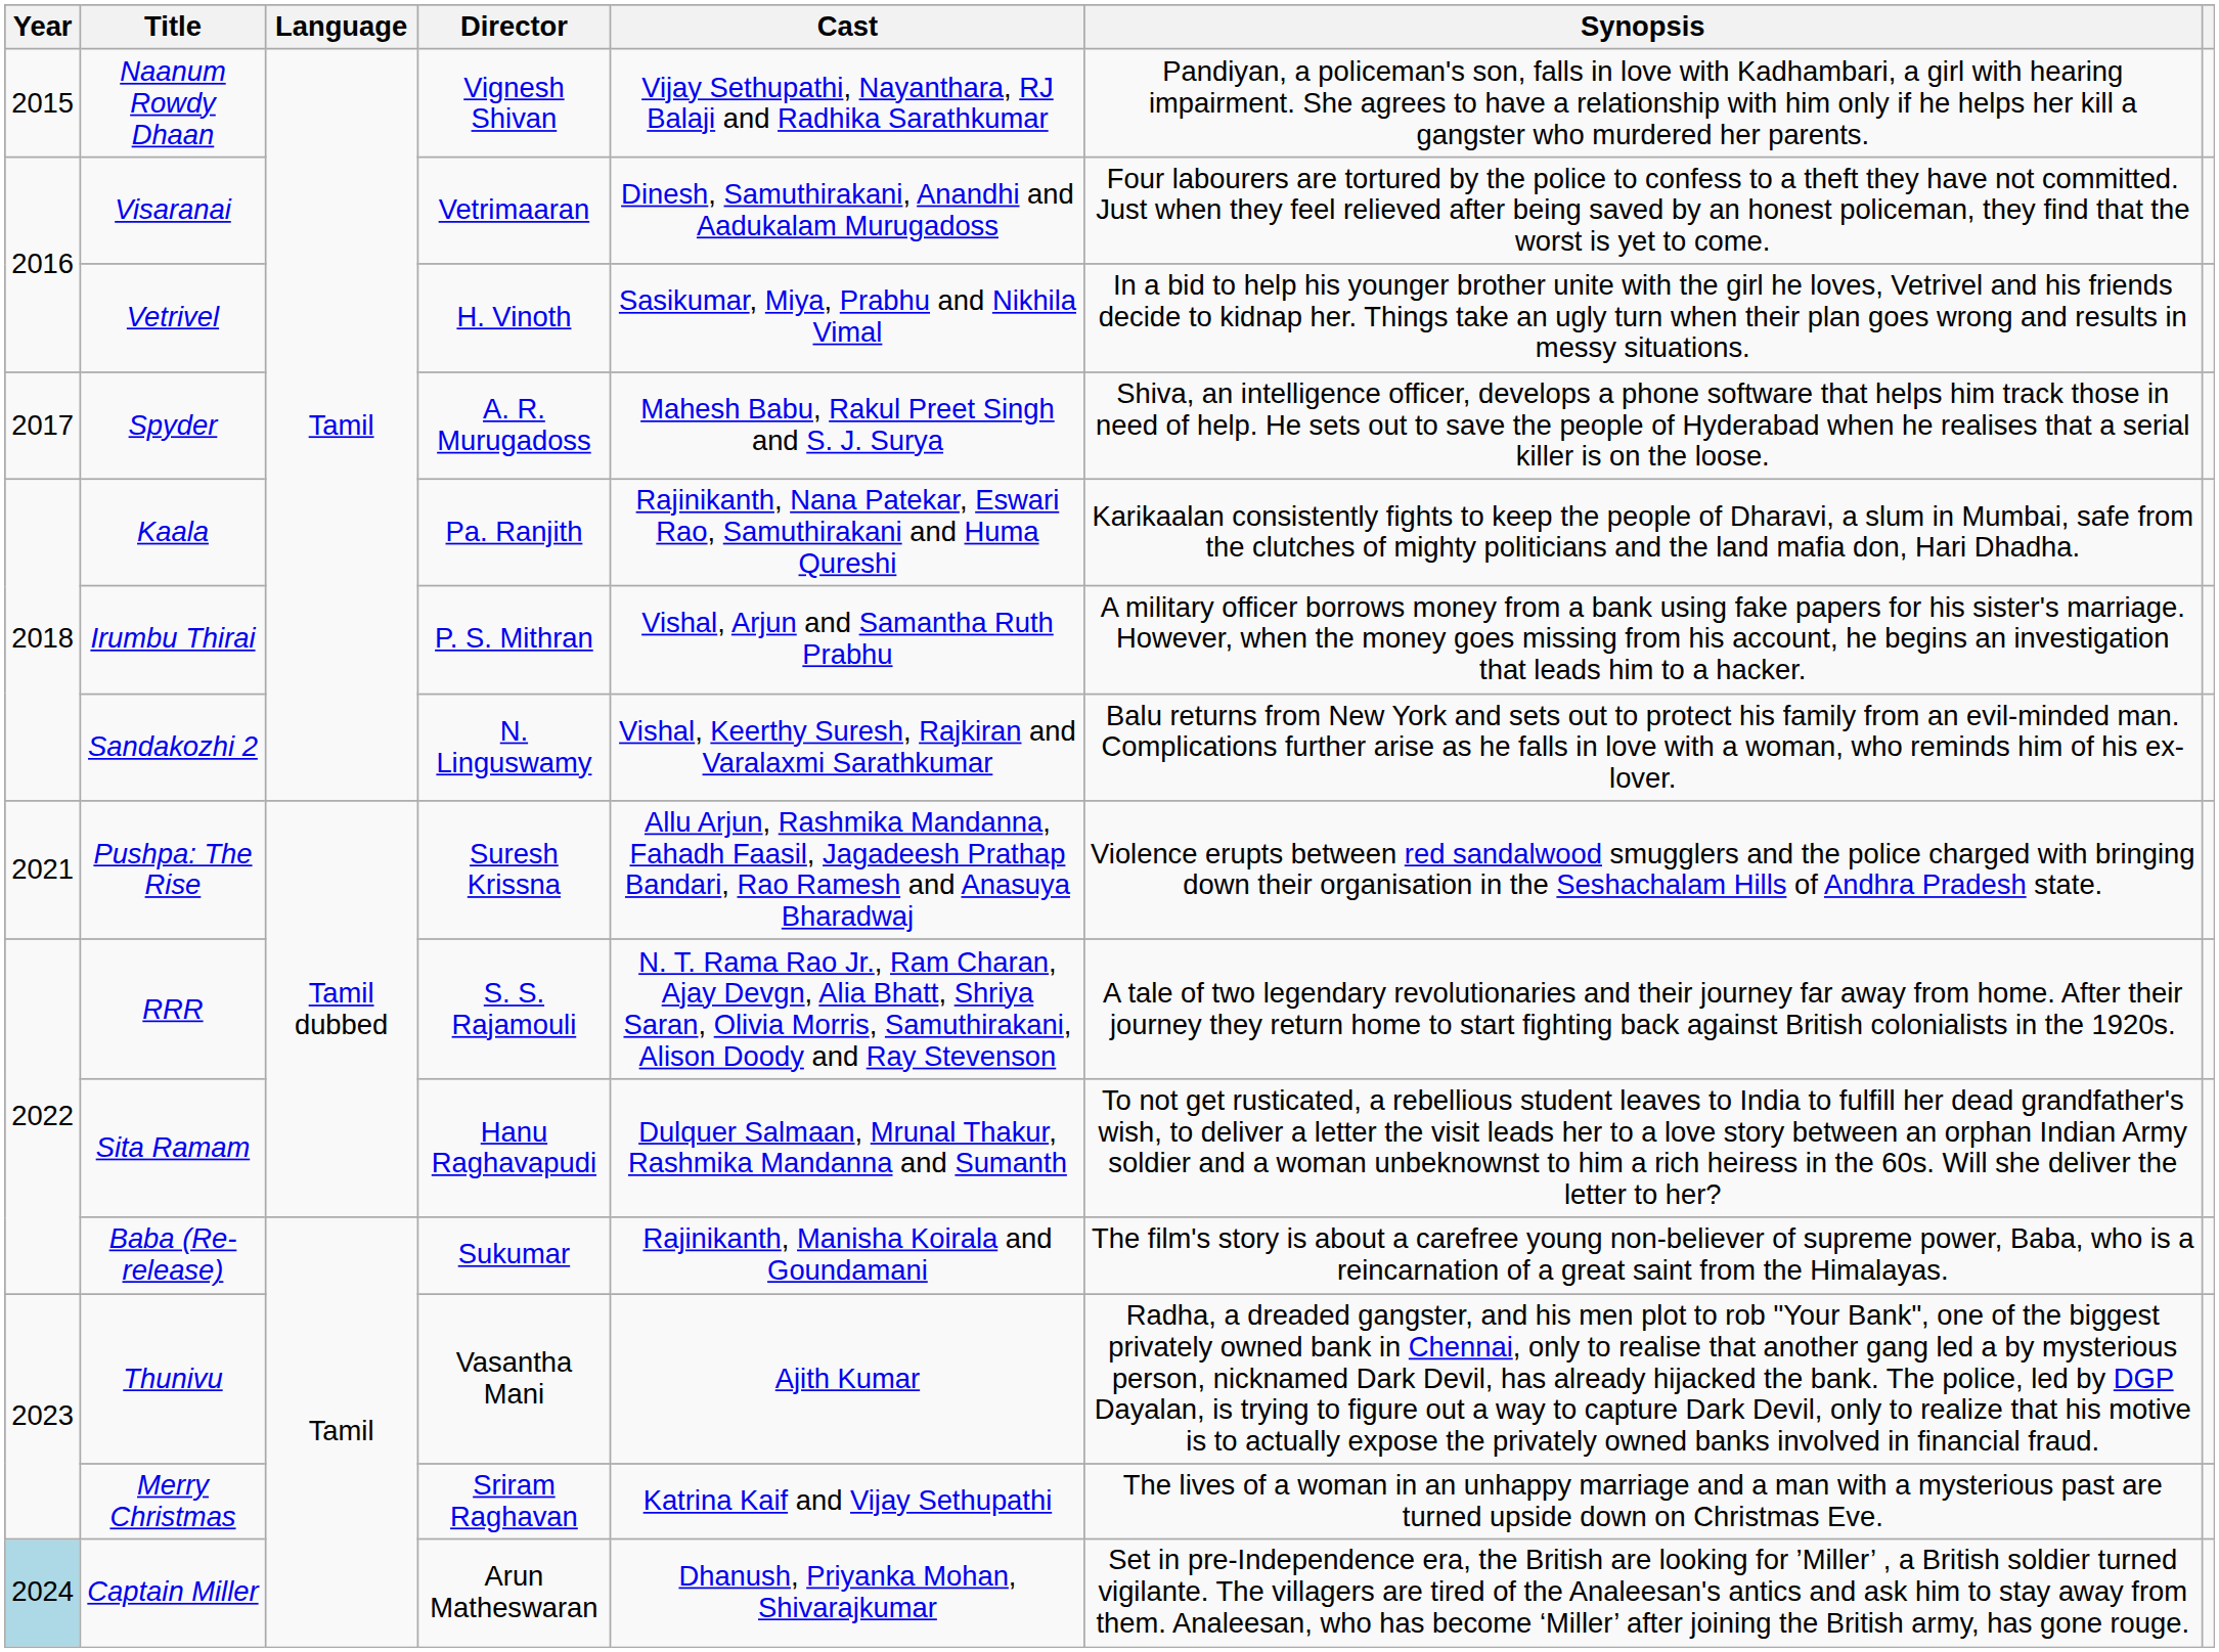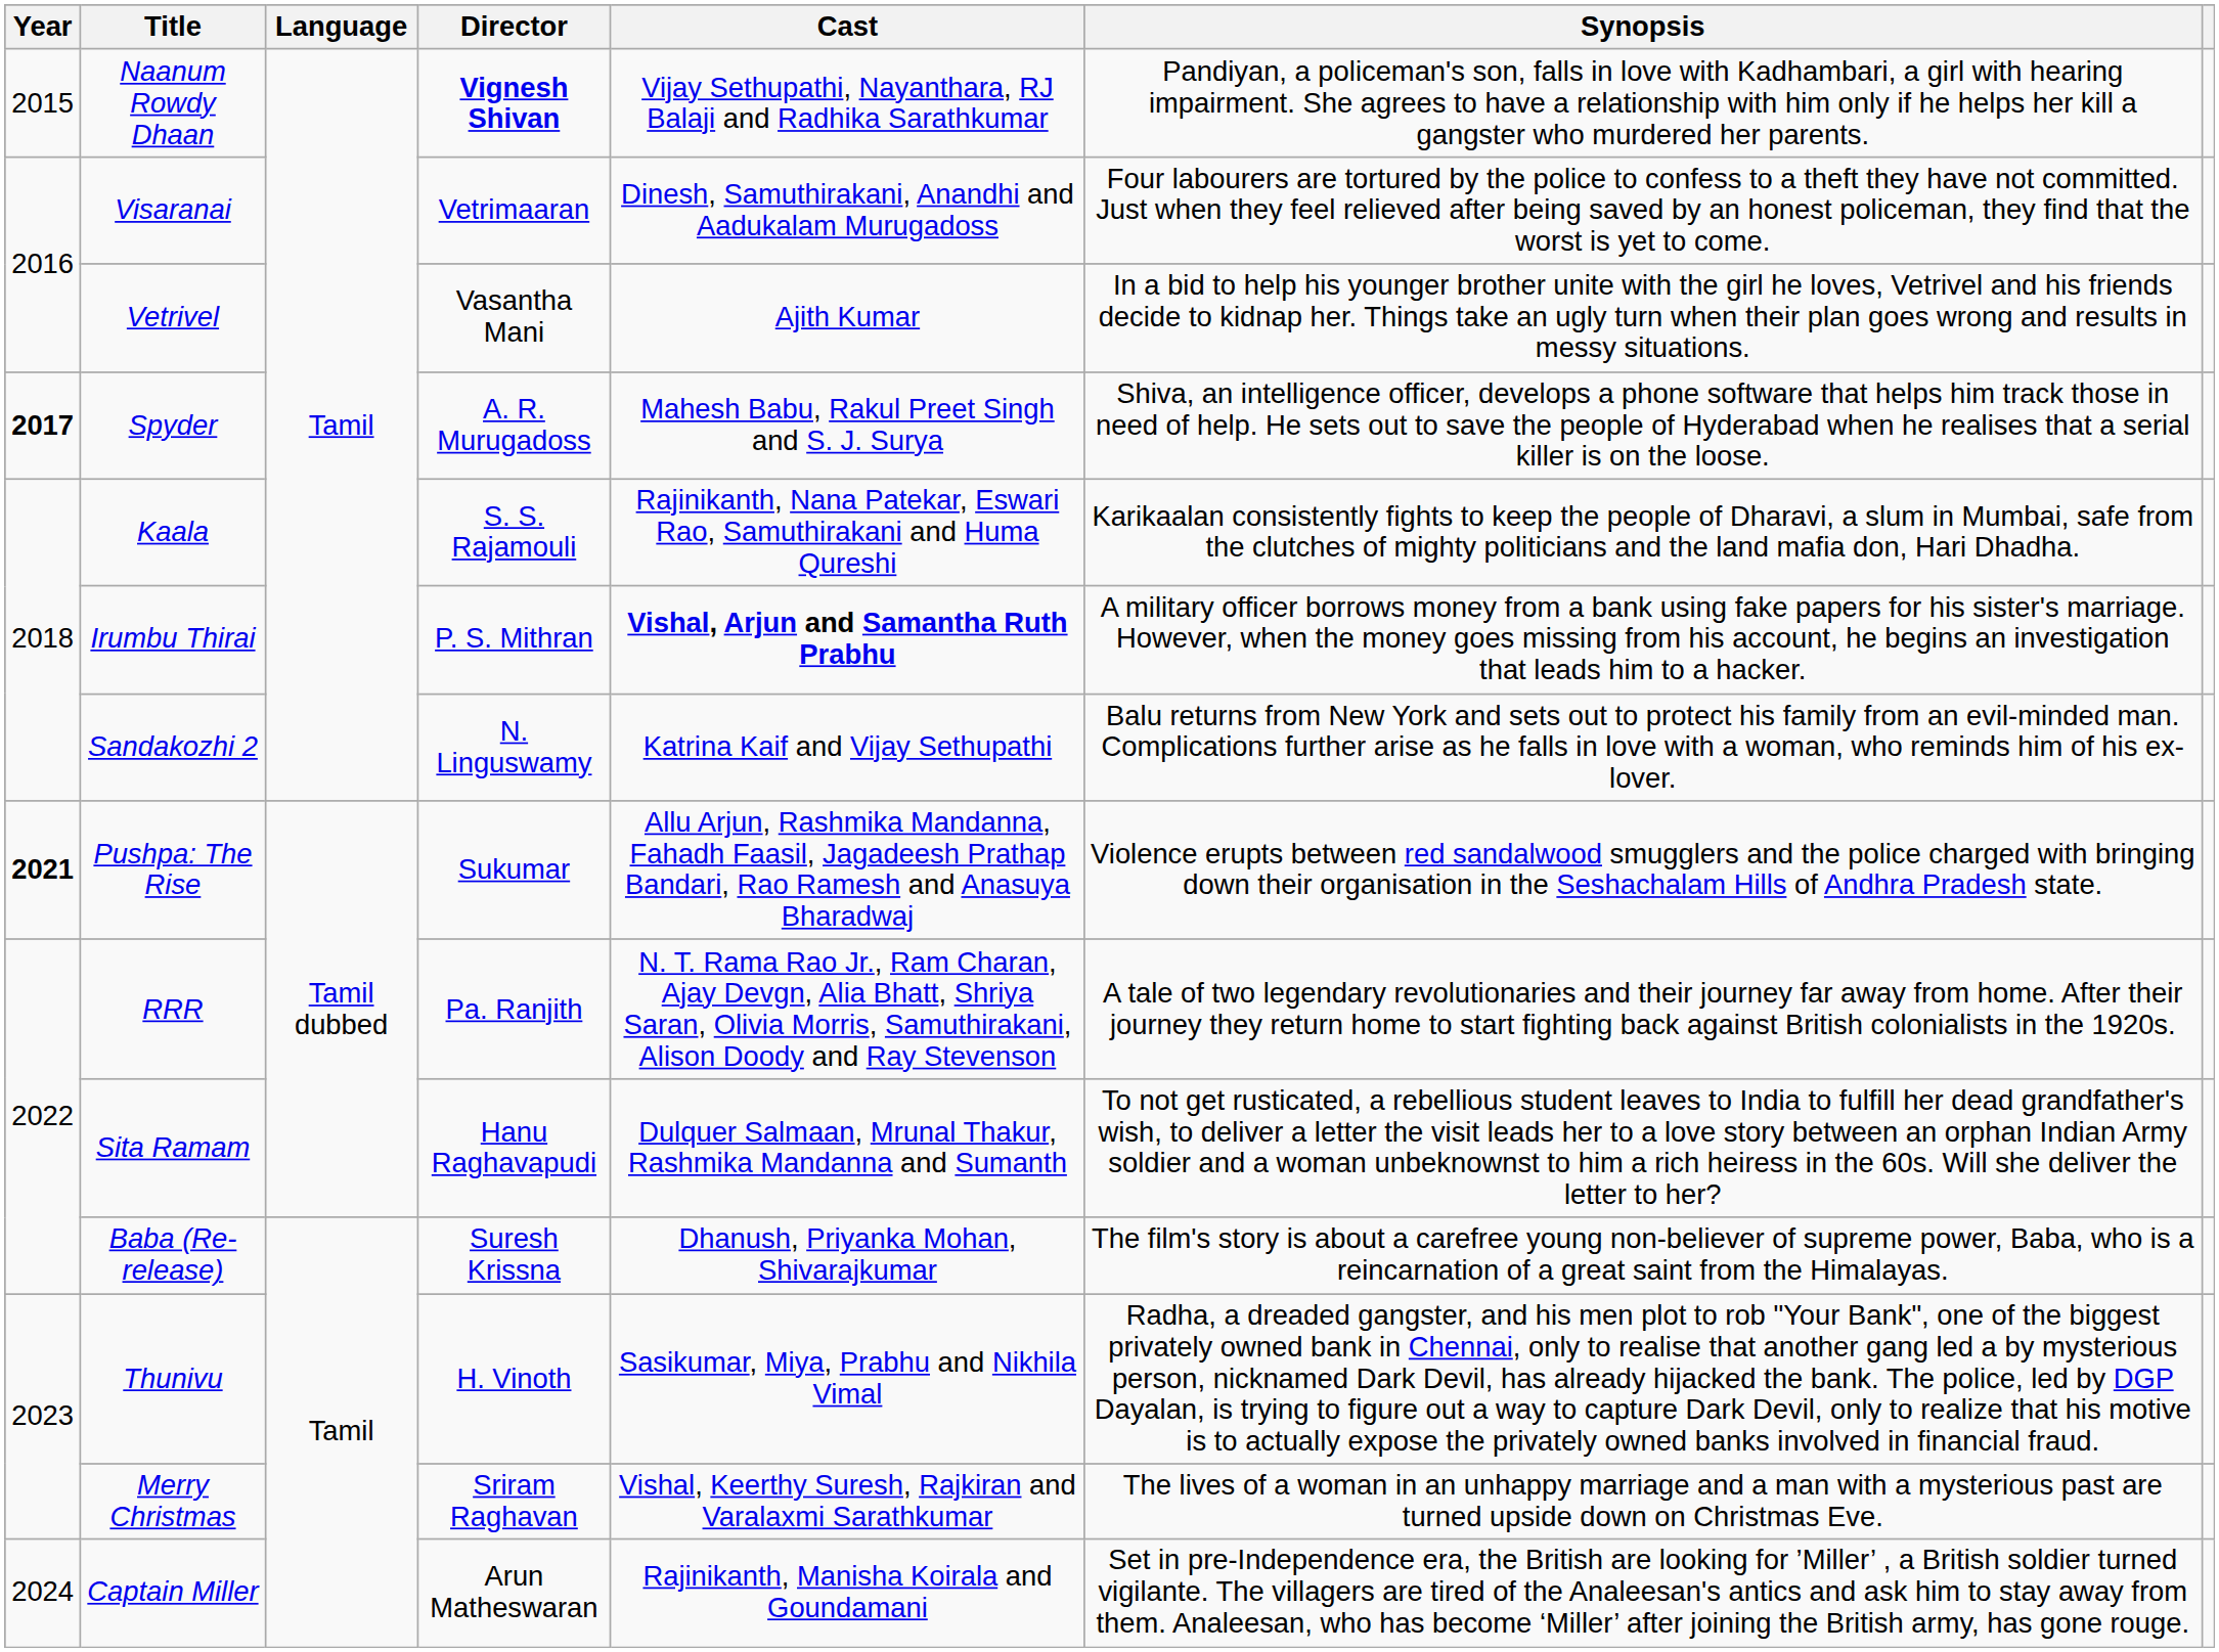Naanum Rowdy Dhaan | Director: normal -> bold
Vetrivel | Director: H. Vinoth -> Vasantha Mani
Vetrivel | Cast: Sasikumar, Miya, Prabhu and Nikhila Vimal -> Ajith Kumar
Spyder | Year: normal -> bold
Kaala | Director: Pa. Ranjith -> S. S. Rajamouli
Irumbu Thirai | Cast: normal -> bold
Sandakozhi 2 | Cast: Vishal, Keerthy Suresh, Rajkiran and Varalaxmi Sarathkumar -> Katrina Kaif and Vijay Sethupathi
Pushpa: The Rise | Year: normal -> bold
Pushpa: The Rise | Director: Suresh Krissna -> Sukumar
RRR | Director: S. S. Rajamouli -> Pa. Ranjith
Baba (Re-release) | Director: Sukumar -> Suresh Krissna
Baba (Re-release) | Cast: Rajinikanth, Manisha Koirala and Goundamani -> Dhanush, Priyanka Mohan, Shivarajkumar
Thunivu | Director: Vasantha Mani -> H. Vinoth
Thunivu | Cast: Ajith Kumar -> Sasikumar, Miya, Prabhu and Nikhila Vimal
Merry Christmas | Cast: Katrina Kaif and Vijay Sethupathi -> Vishal, Keerthy Suresh, Rajkiran and Varalaxmi Sarathkumar
Captain Miller | Year: lightblue background -> no background
Captain Miller | Cast: Dhanush, Priyanka Mohan, Shivarajkumar -> Rajinikanth, Manisha Koirala and Goundamani
